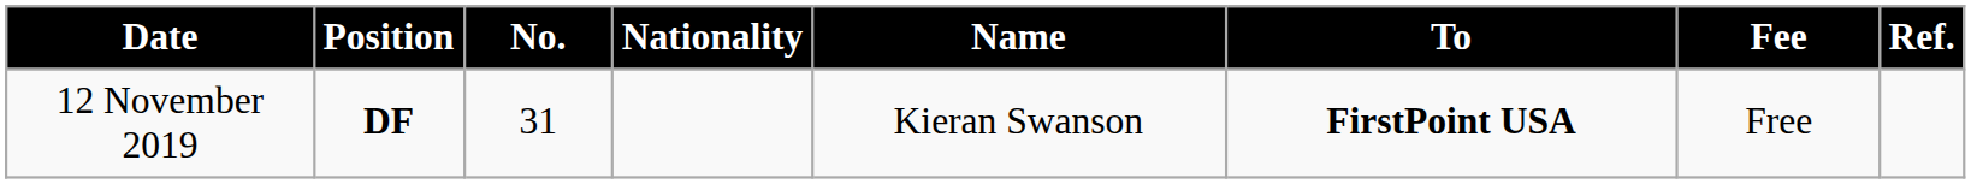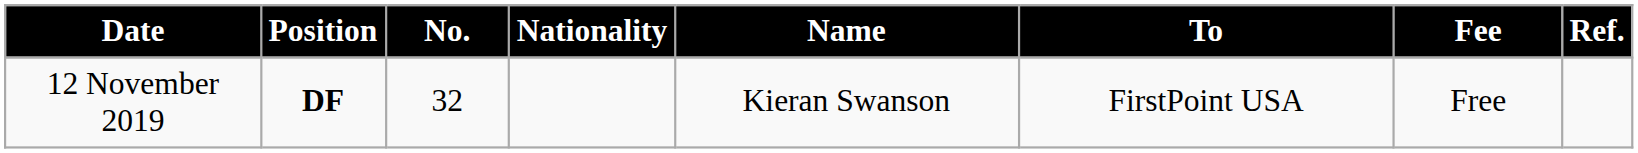12 November 2019 | No.: 31 -> 32
12 November 2019 | To: bold -> normal
